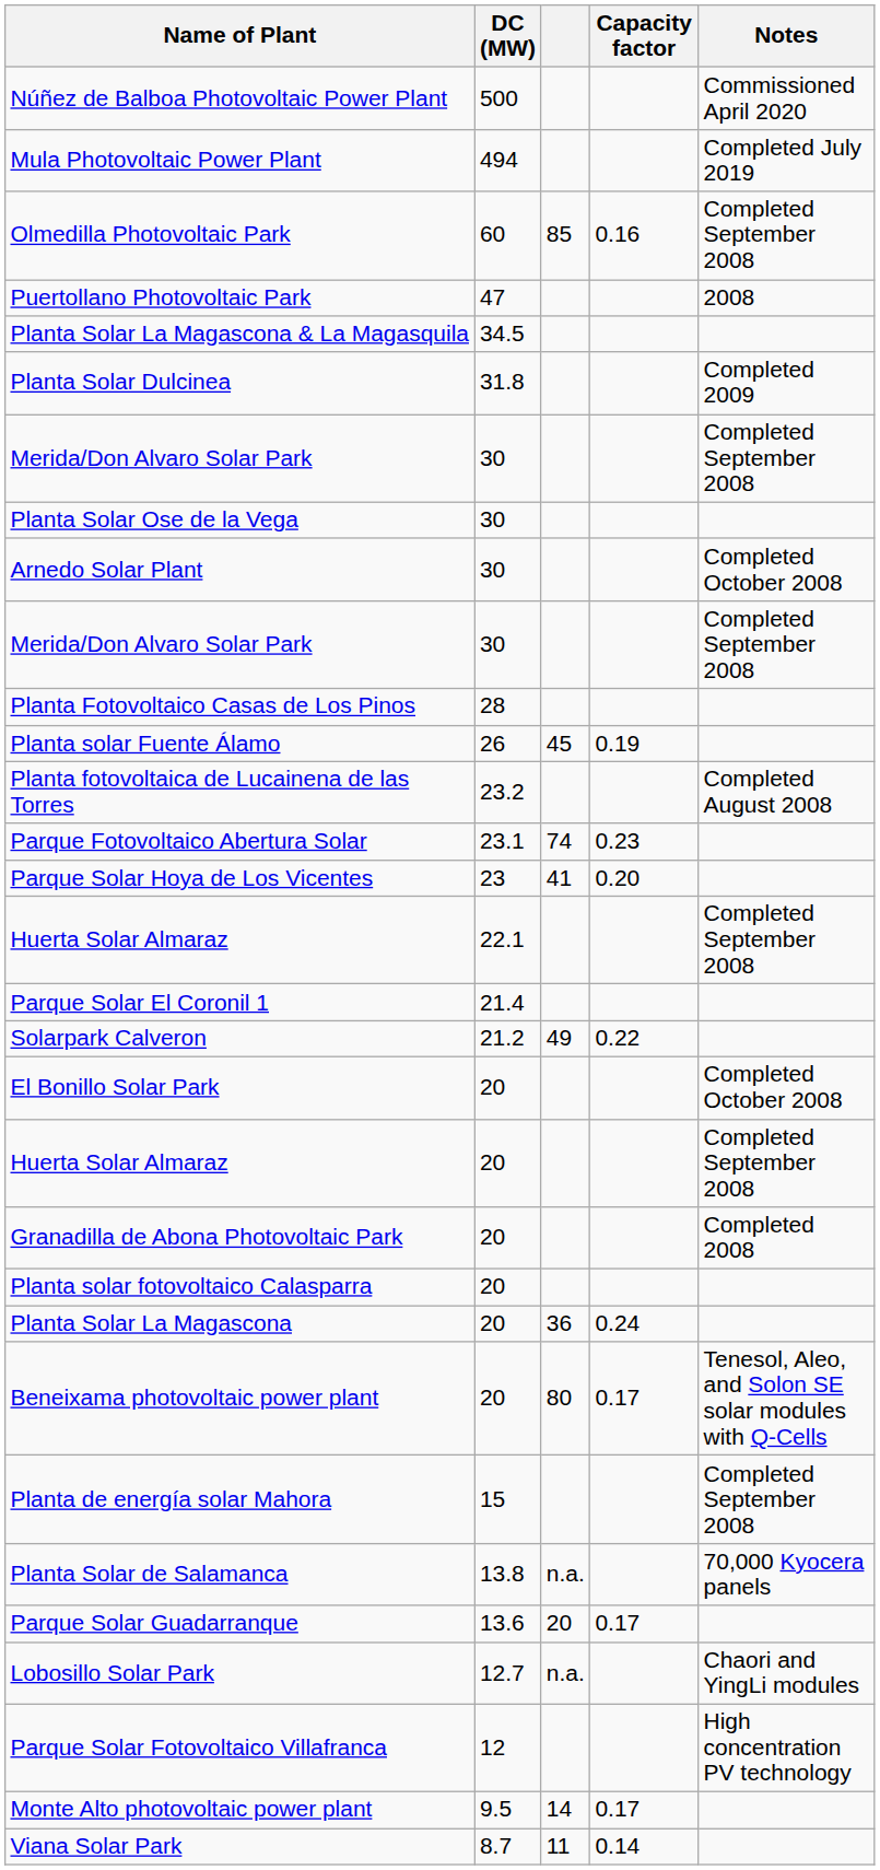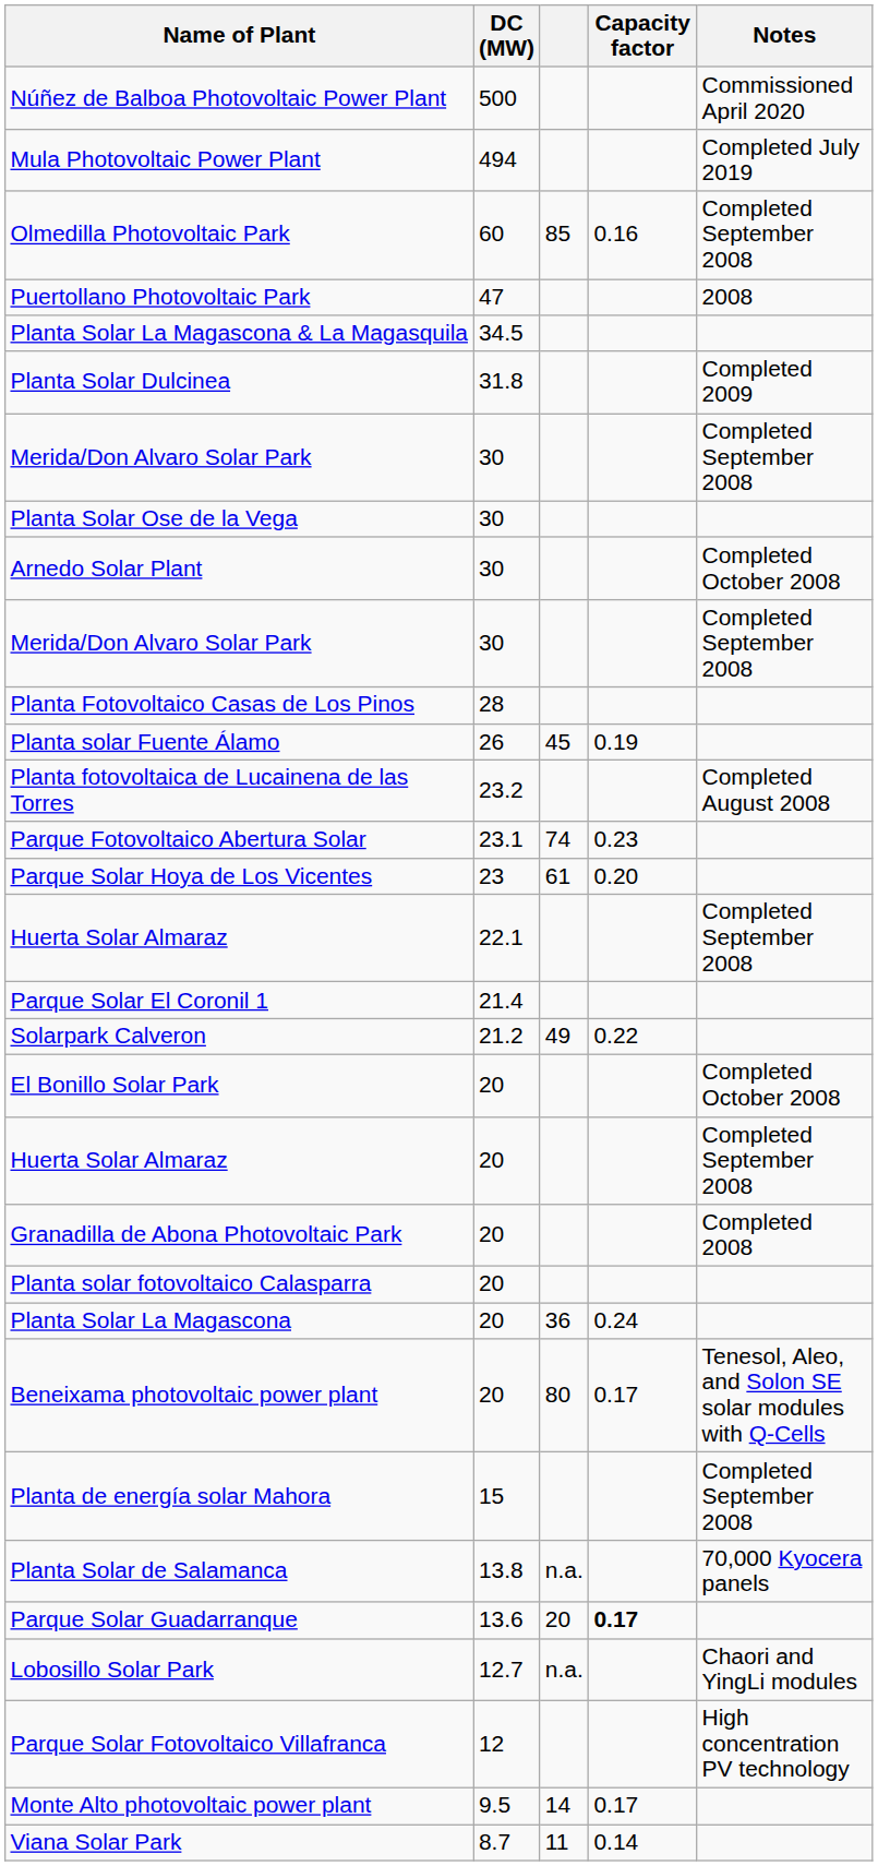Parque Solar Hoya de Los Vicentes | column 3: 41 -> 61
Parque Solar Guadarranque | Capacity factor: normal -> bold
